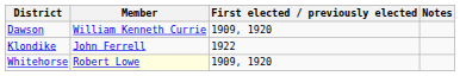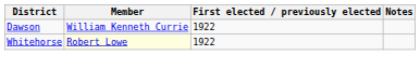Dawson | First elected / previously elected: 1909, 1920 -> 1922
- row: Klondike | John Ferrell | 1922
Whitehorse | First elected / previously elected: 1909, 1920 -> 1922
